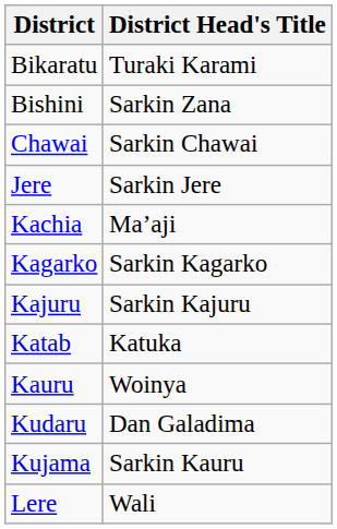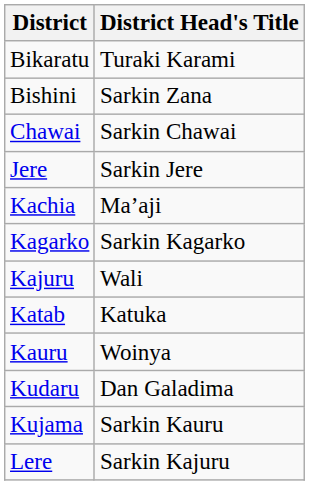Kajuru | District Head's Title: Sarkin Kajuru -> Wali
Lere | District Head's Title: Wali -> Sarkin Kajuru
